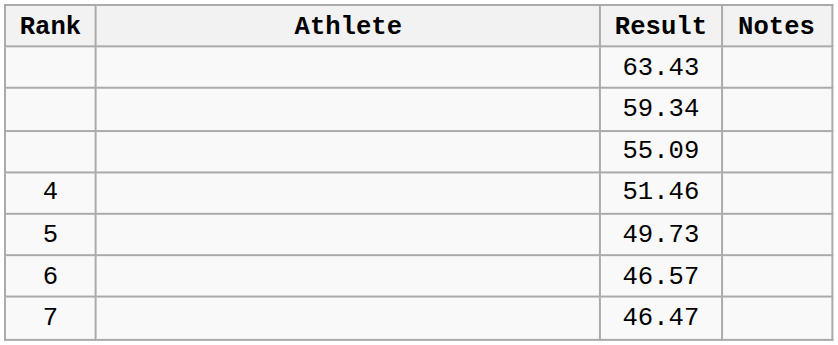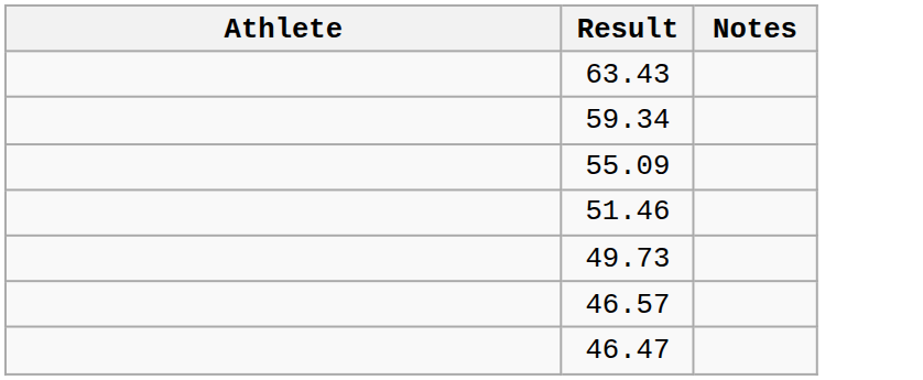- column: Rank | 4 | 5 | 6 | 7
